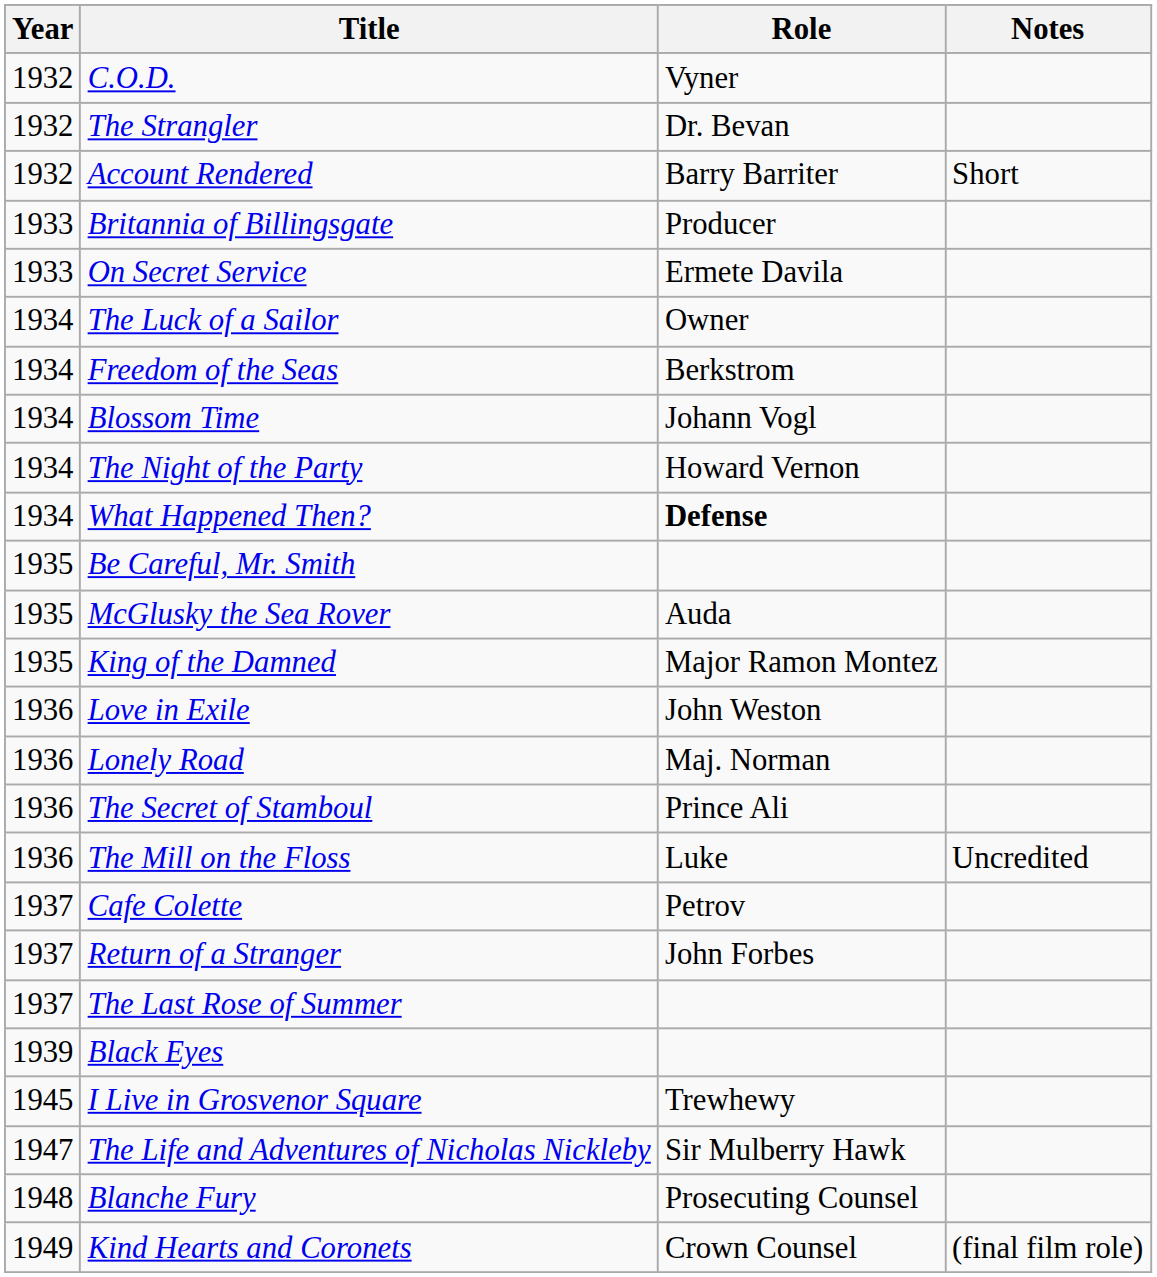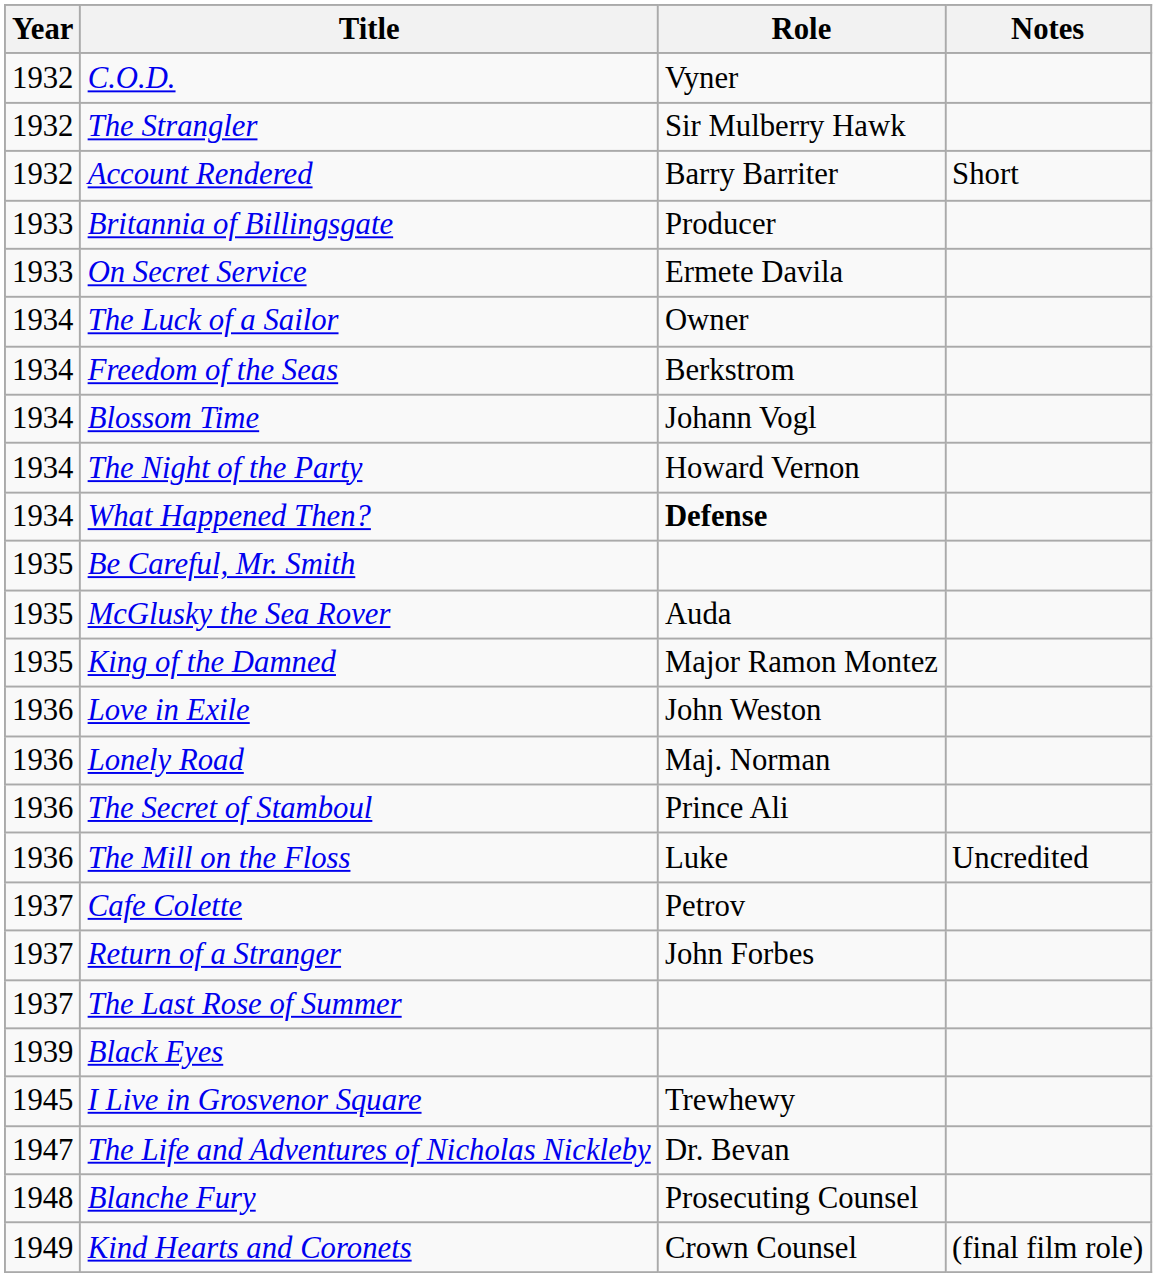The Strangler | Role: Dr. Bevan -> Sir Mulberry Hawk
The Life and Adventures of Nicholas Nickleby | Role: Sir Mulberry Hawk -> Dr. Bevan
